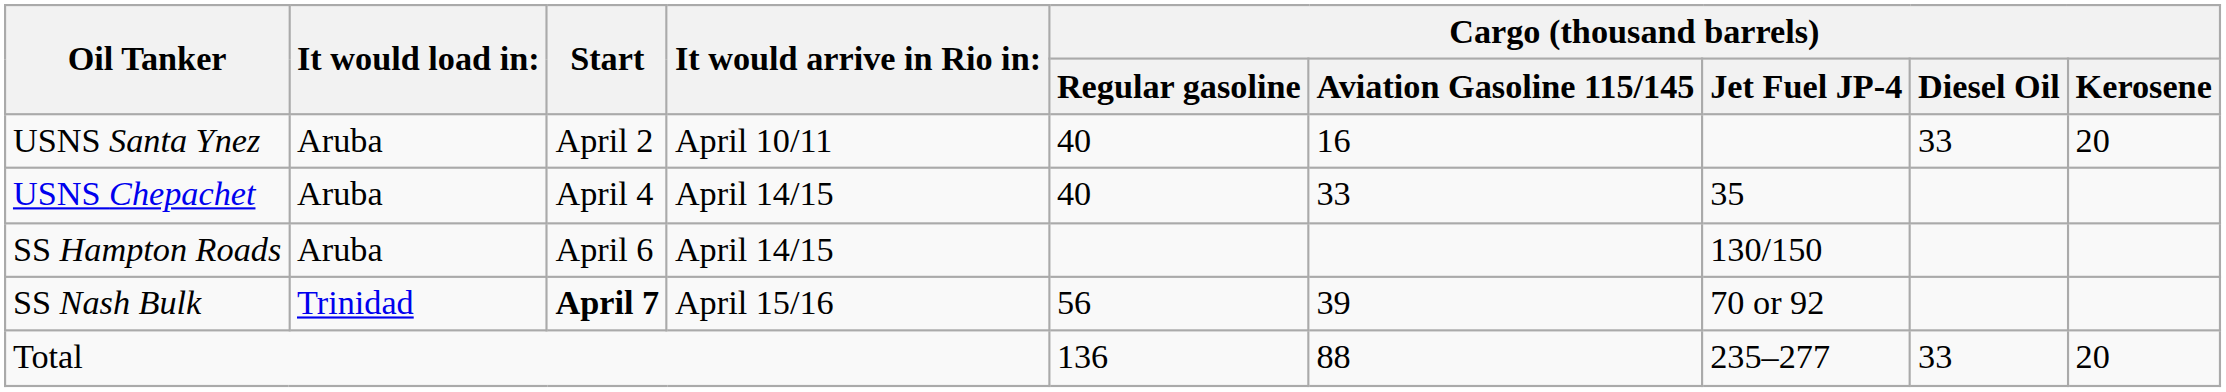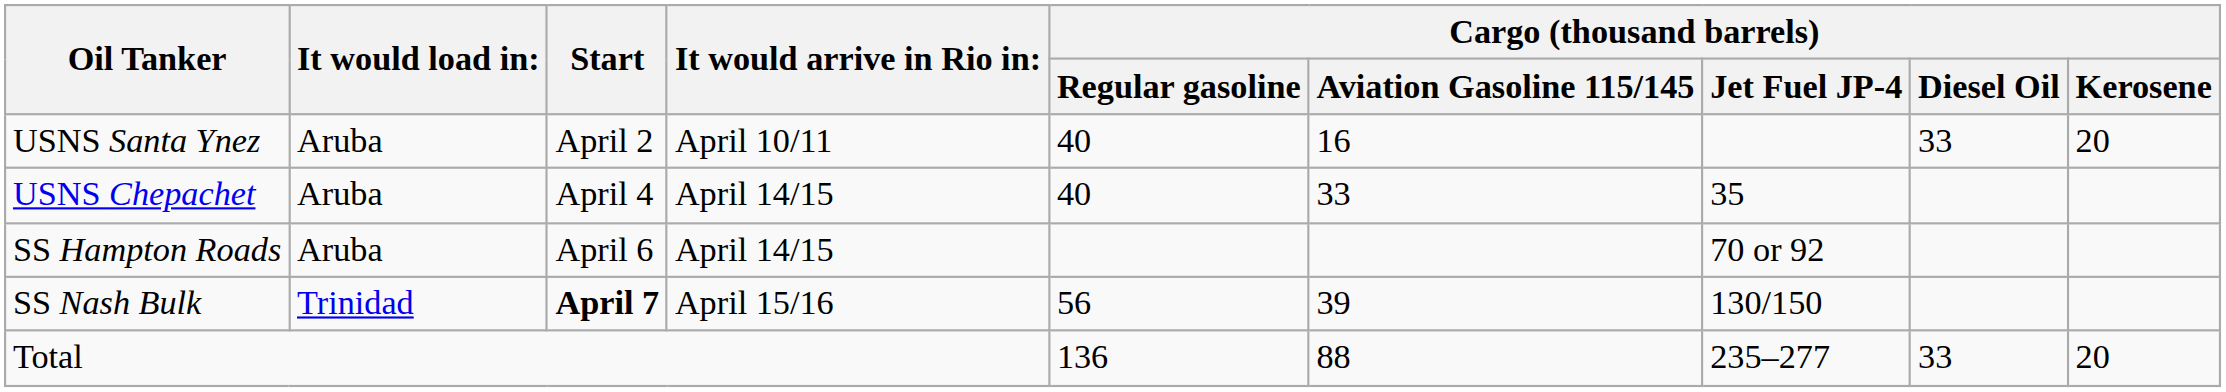SS Hampton Roads | Cargo (thousand barrels) / Jet Fuel JP-4: 130/150 -> 70 or 92
SS Nash Bulk | Cargo (thousand barrels) / Jet Fuel JP-4: 70 or 92 -> 130/150
